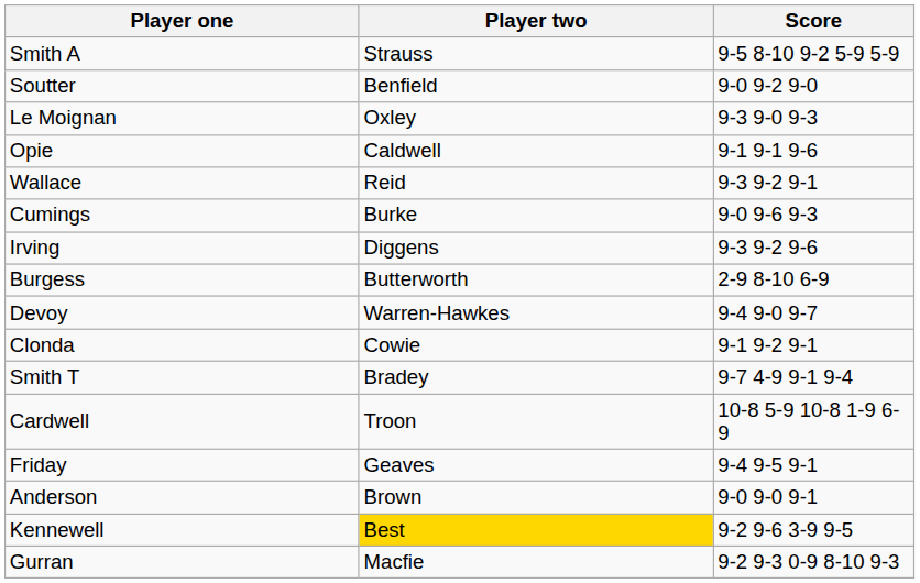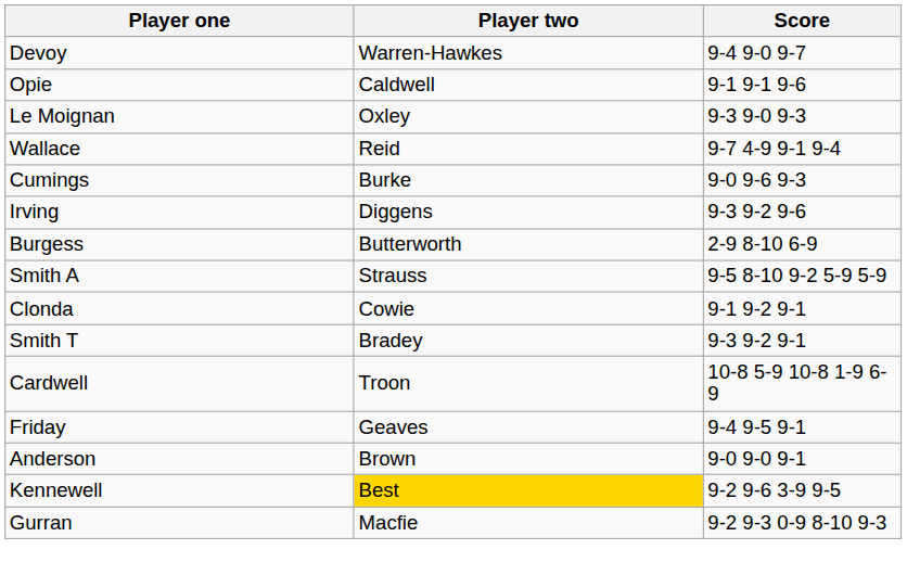rows swapped: Devoy <-> Smith A
- row: Soutter | Benfield | 9-0 9-2 9-0
rows swapped: Opie <-> Le Moignan
Wallace | Score: 9-3 9-2 9-1 -> 9-7 4-9 9-1 9-4
Smith T | Score: 9-7 4-9 9-1 9-4 -> 9-3 9-2 9-1
